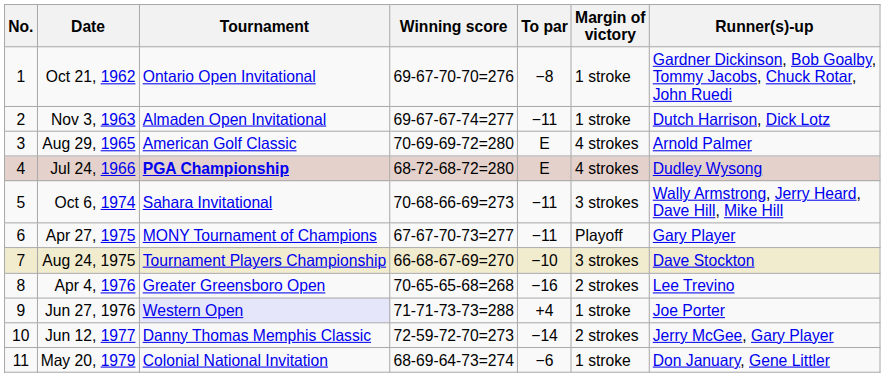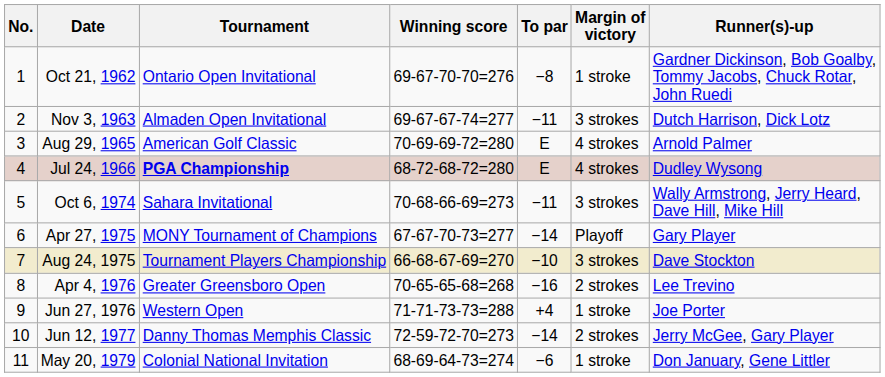Nov 3, 1963 | Margin of victory: 1 stroke -> 3 strokes
Apr 27, 1975 | To par: −11 -> −14
Jun 27, 1976 | Tournament: lavender background -> no background
